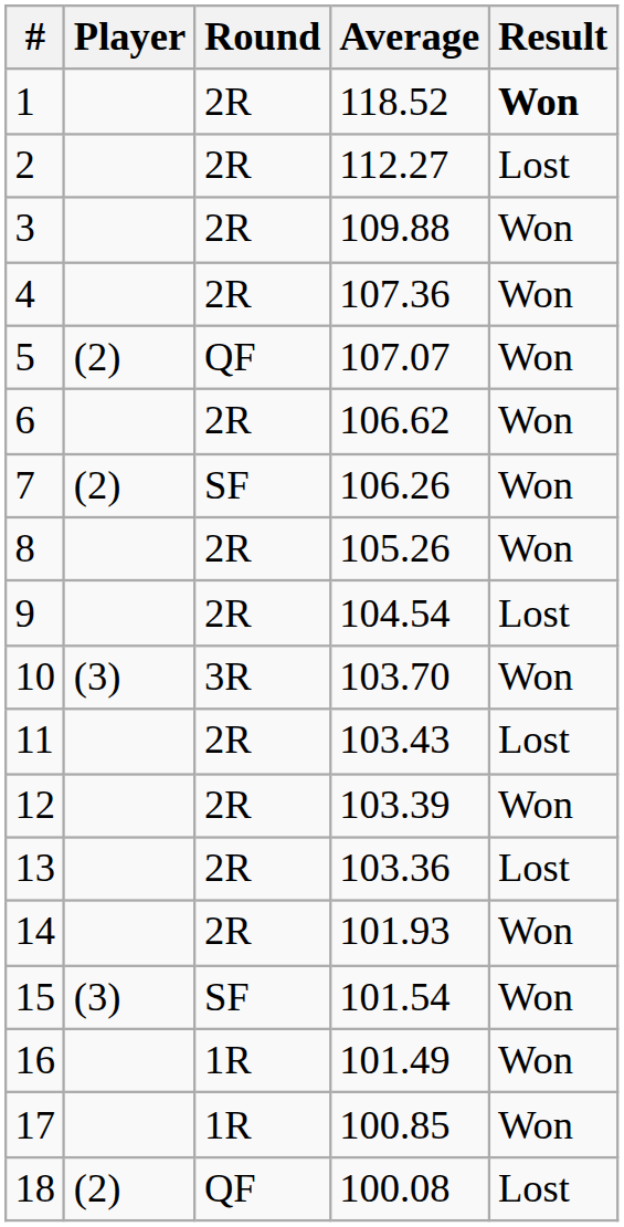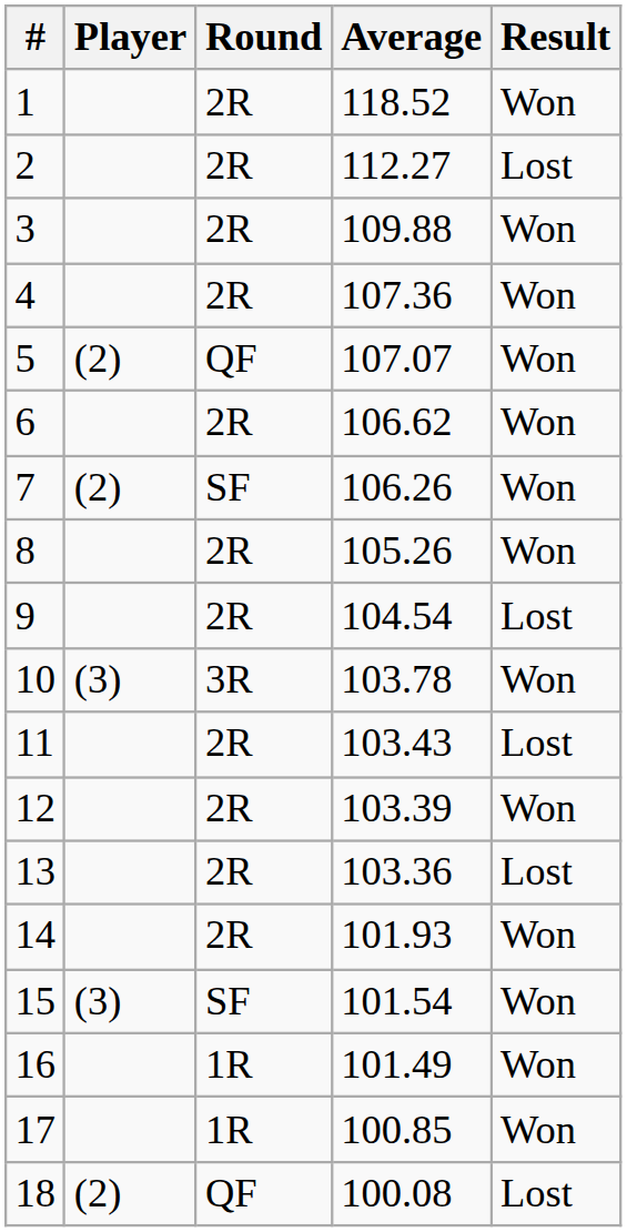1 | Result: bold -> normal
10 | Average: 103.70 -> 103.78
